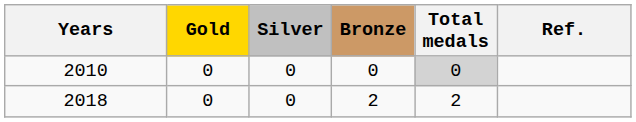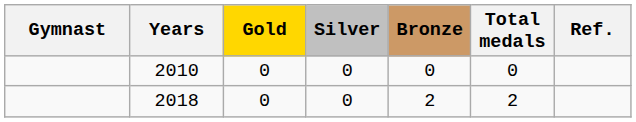+ column: Gymnast
2010 | Total medals: lightgrey background -> no background
